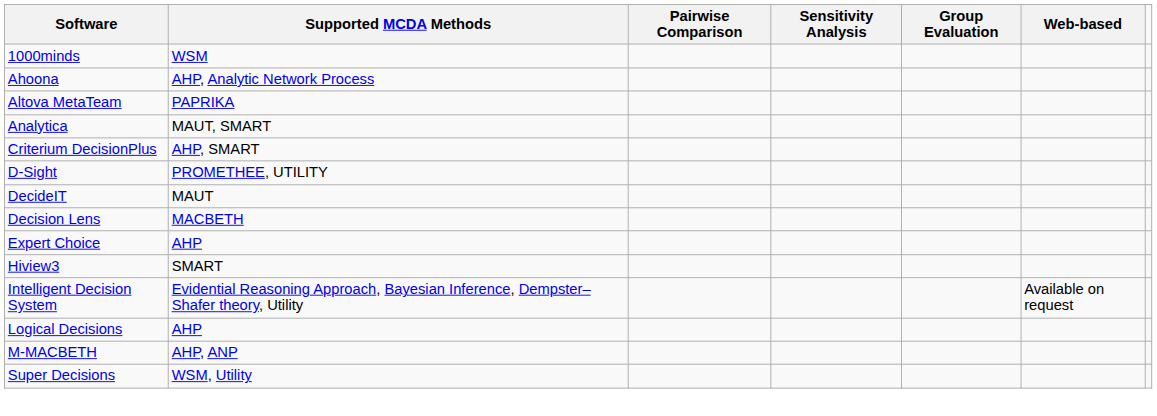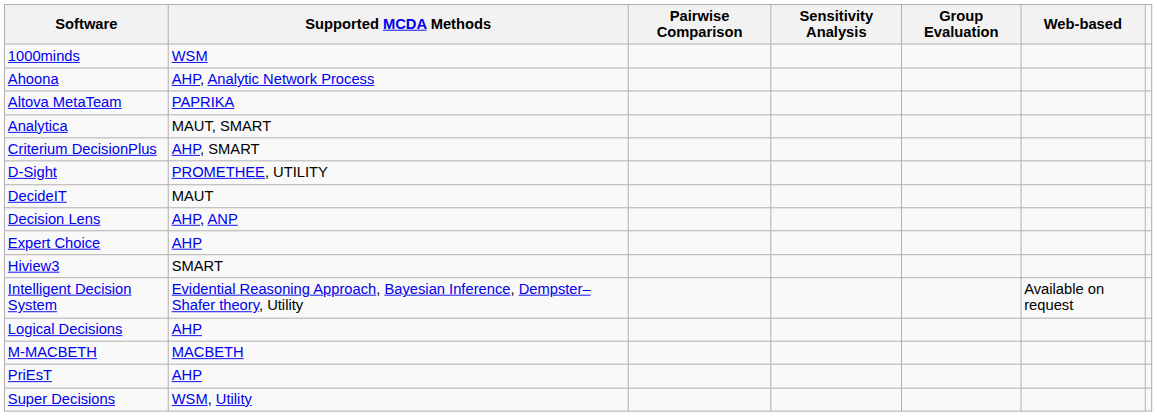Decision Lens | Supported MCDA Methods: MACBETH -> AHP, ANP
M-MACBETH | Supported MCDA Methods: AHP, ANP -> MACBETH
+ row: PriEsT | AHP
